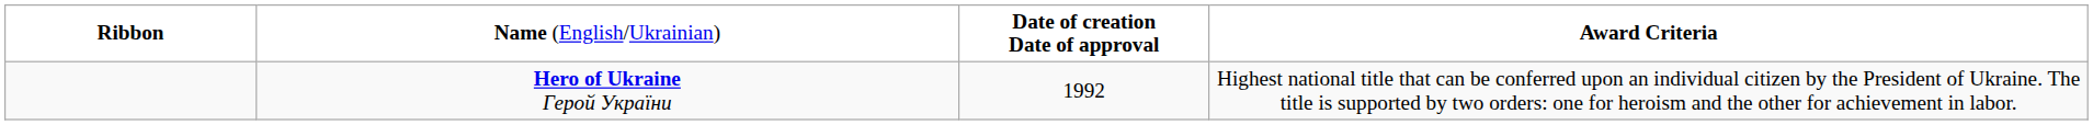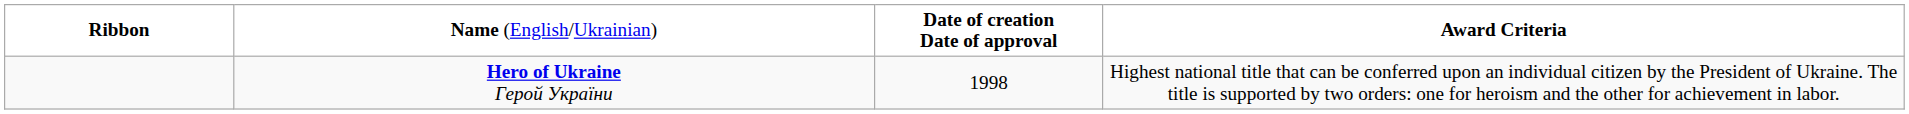Hero of Ukraine Герой України | column 3: 1992 -> 1998
